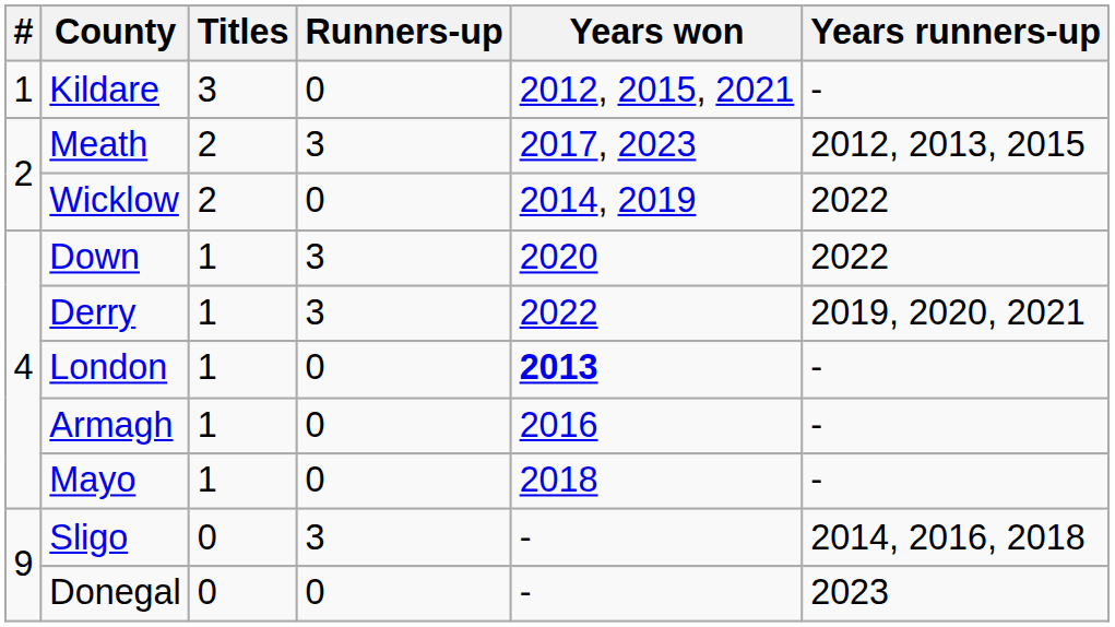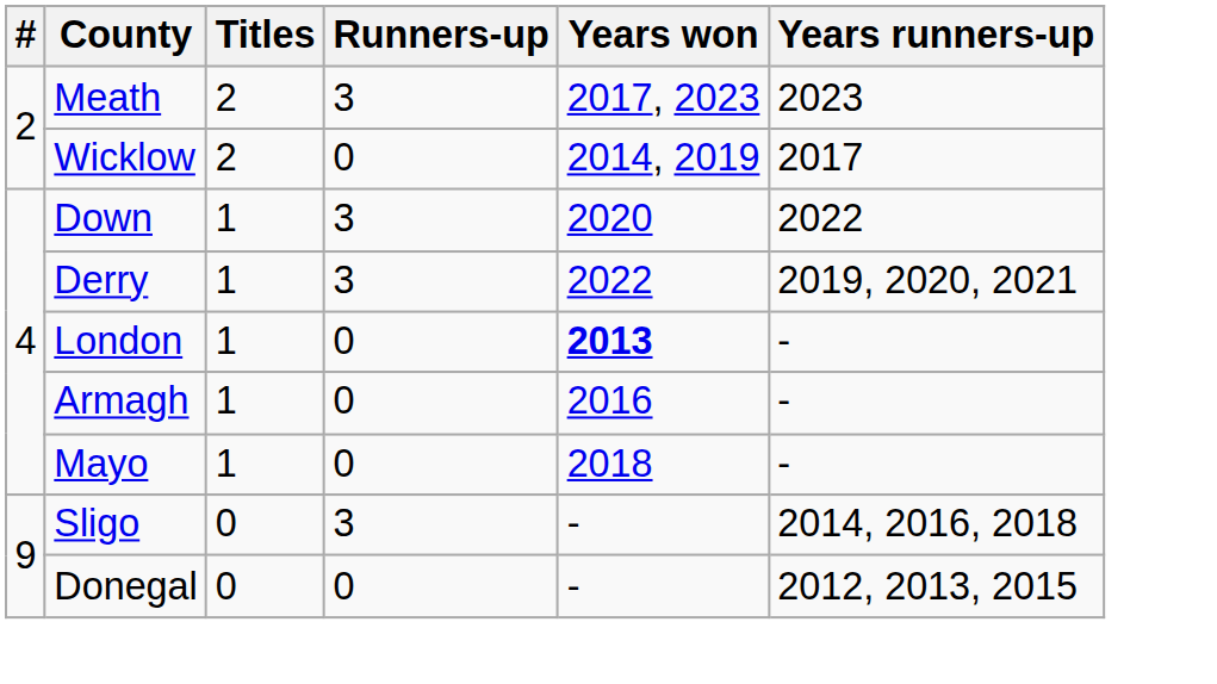- row: 1 | Kildare | 3 | 0 | 2012, 2015, 2021 | -
Meath | Years runners-up: 2012, 2013, 2015 -> 2023
Wicklow | Years runners-up: 2022 -> 2017
Donegal | Years runners-up: 2023 -> 2012, 2013, 2015
